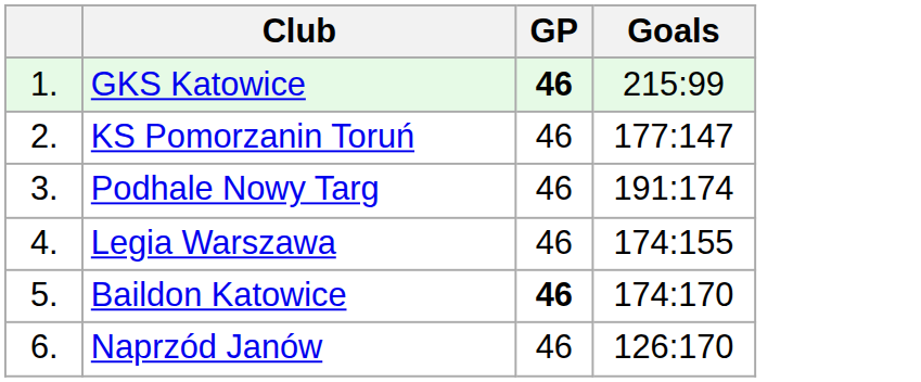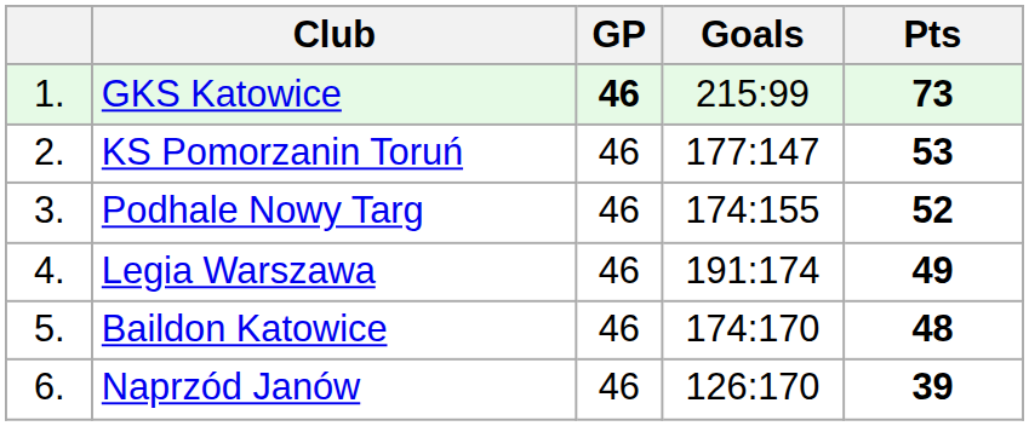+ column: Pts | 73 | 53 | 52 | 49 | 48 | 39
Podhale Nowy Targ | Goals: 191:174 -> 174:155
Legia Warszawa | Goals: 174:155 -> 191:174
Baildon Katowice | GP: bold -> normal
